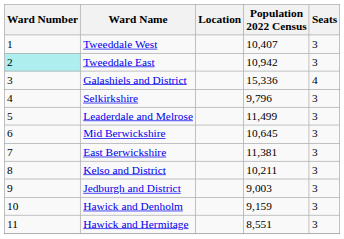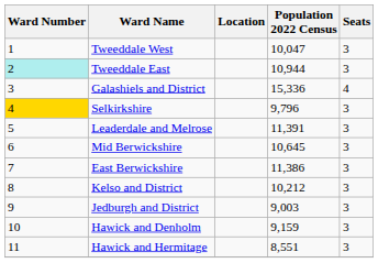Tweeddale West | Population 2022 Census: 10,407 -> 10,047
Tweeddale East | Population 2022 Census: 10,942 -> 10,944
Selkirkshire | Ward Number: no background -> gold background
Leaderdale and Melrose | Population 2022 Census: 11,499 -> 11,391
East Berwickshire | Population 2022 Census: 11,381 -> 11,386
Kelso and District | Population 2022 Census: 10,211 -> 10,212
